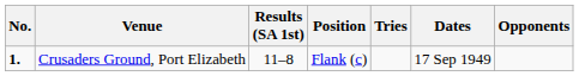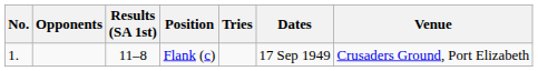columns swapped: Opponents <-> Venue
Flank (c) | No.: bold -> normal
